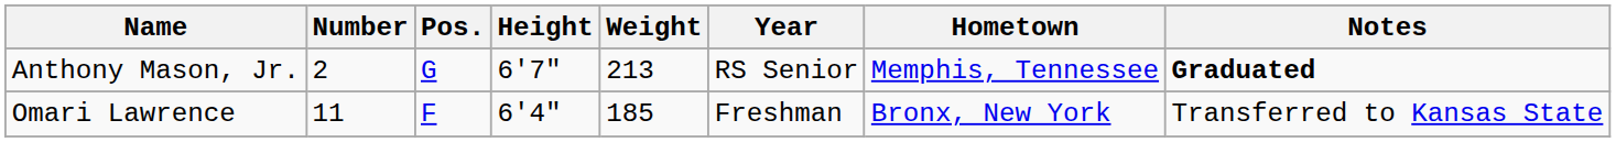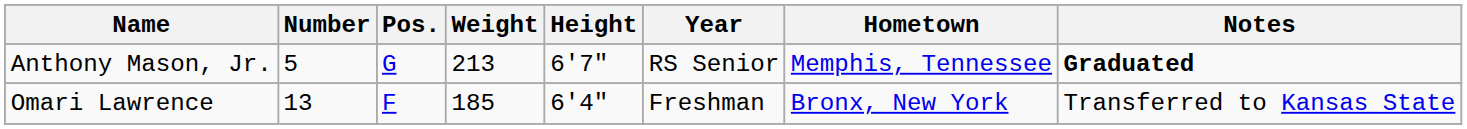columns swapped: Height <-> Weight
Anthony Mason, Jr. | Number: 2 -> 5
Omari Lawrence | Number: 11 -> 13
